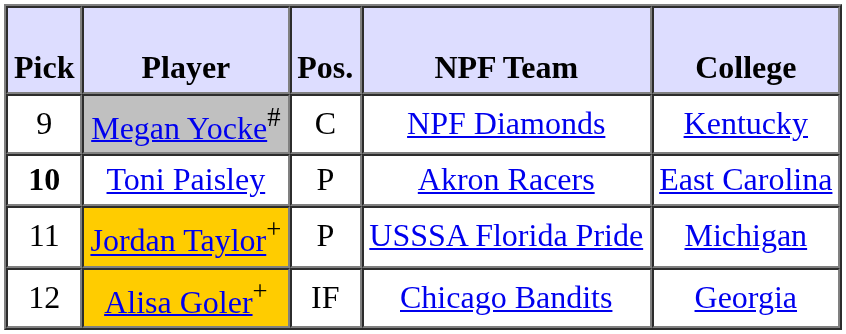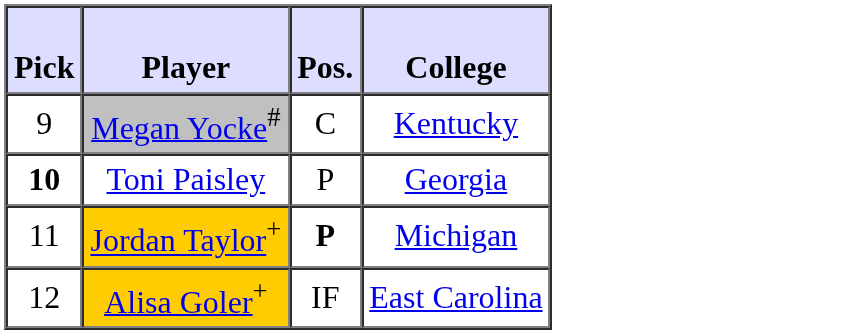- column: NPF Team | NPF Diamonds | Akron Racers | USSSA Florida Pride | Chicago Bandits
Toni Paisley | College: East Carolina -> Georgia
Jordan Taylor+ | Pos.: normal -> bold
Alisa Goler+ | College: Georgia -> East Carolina
